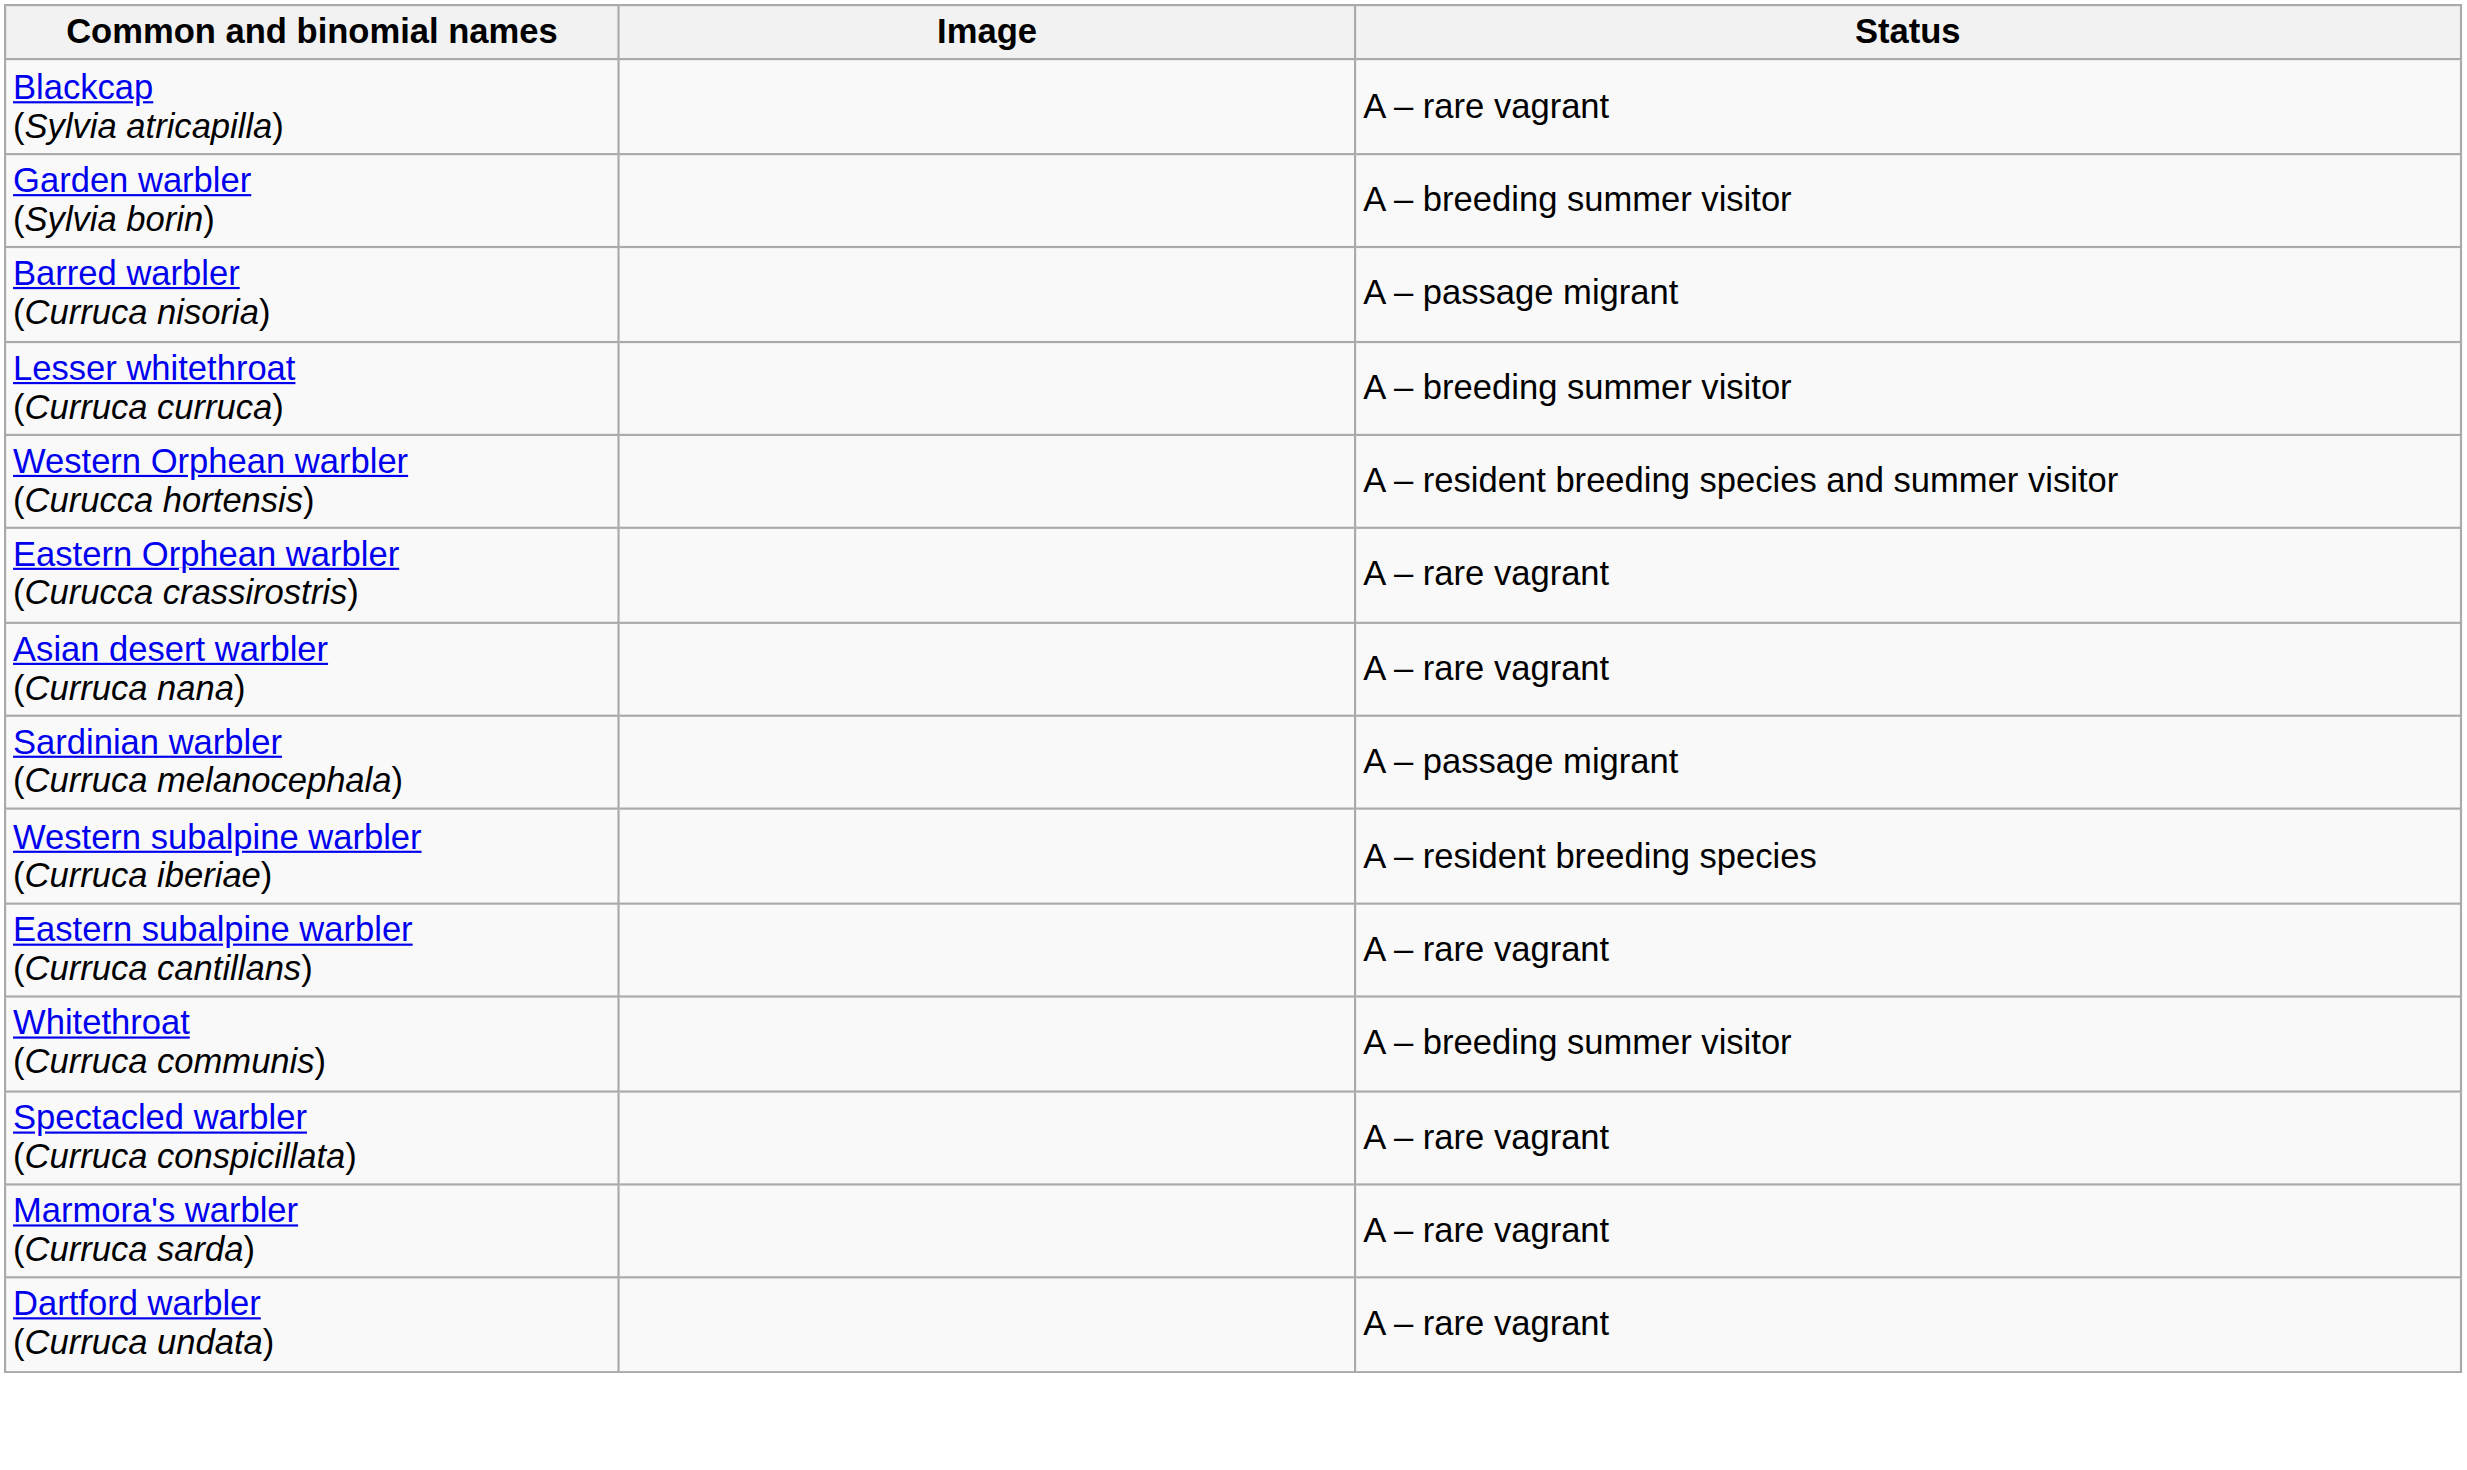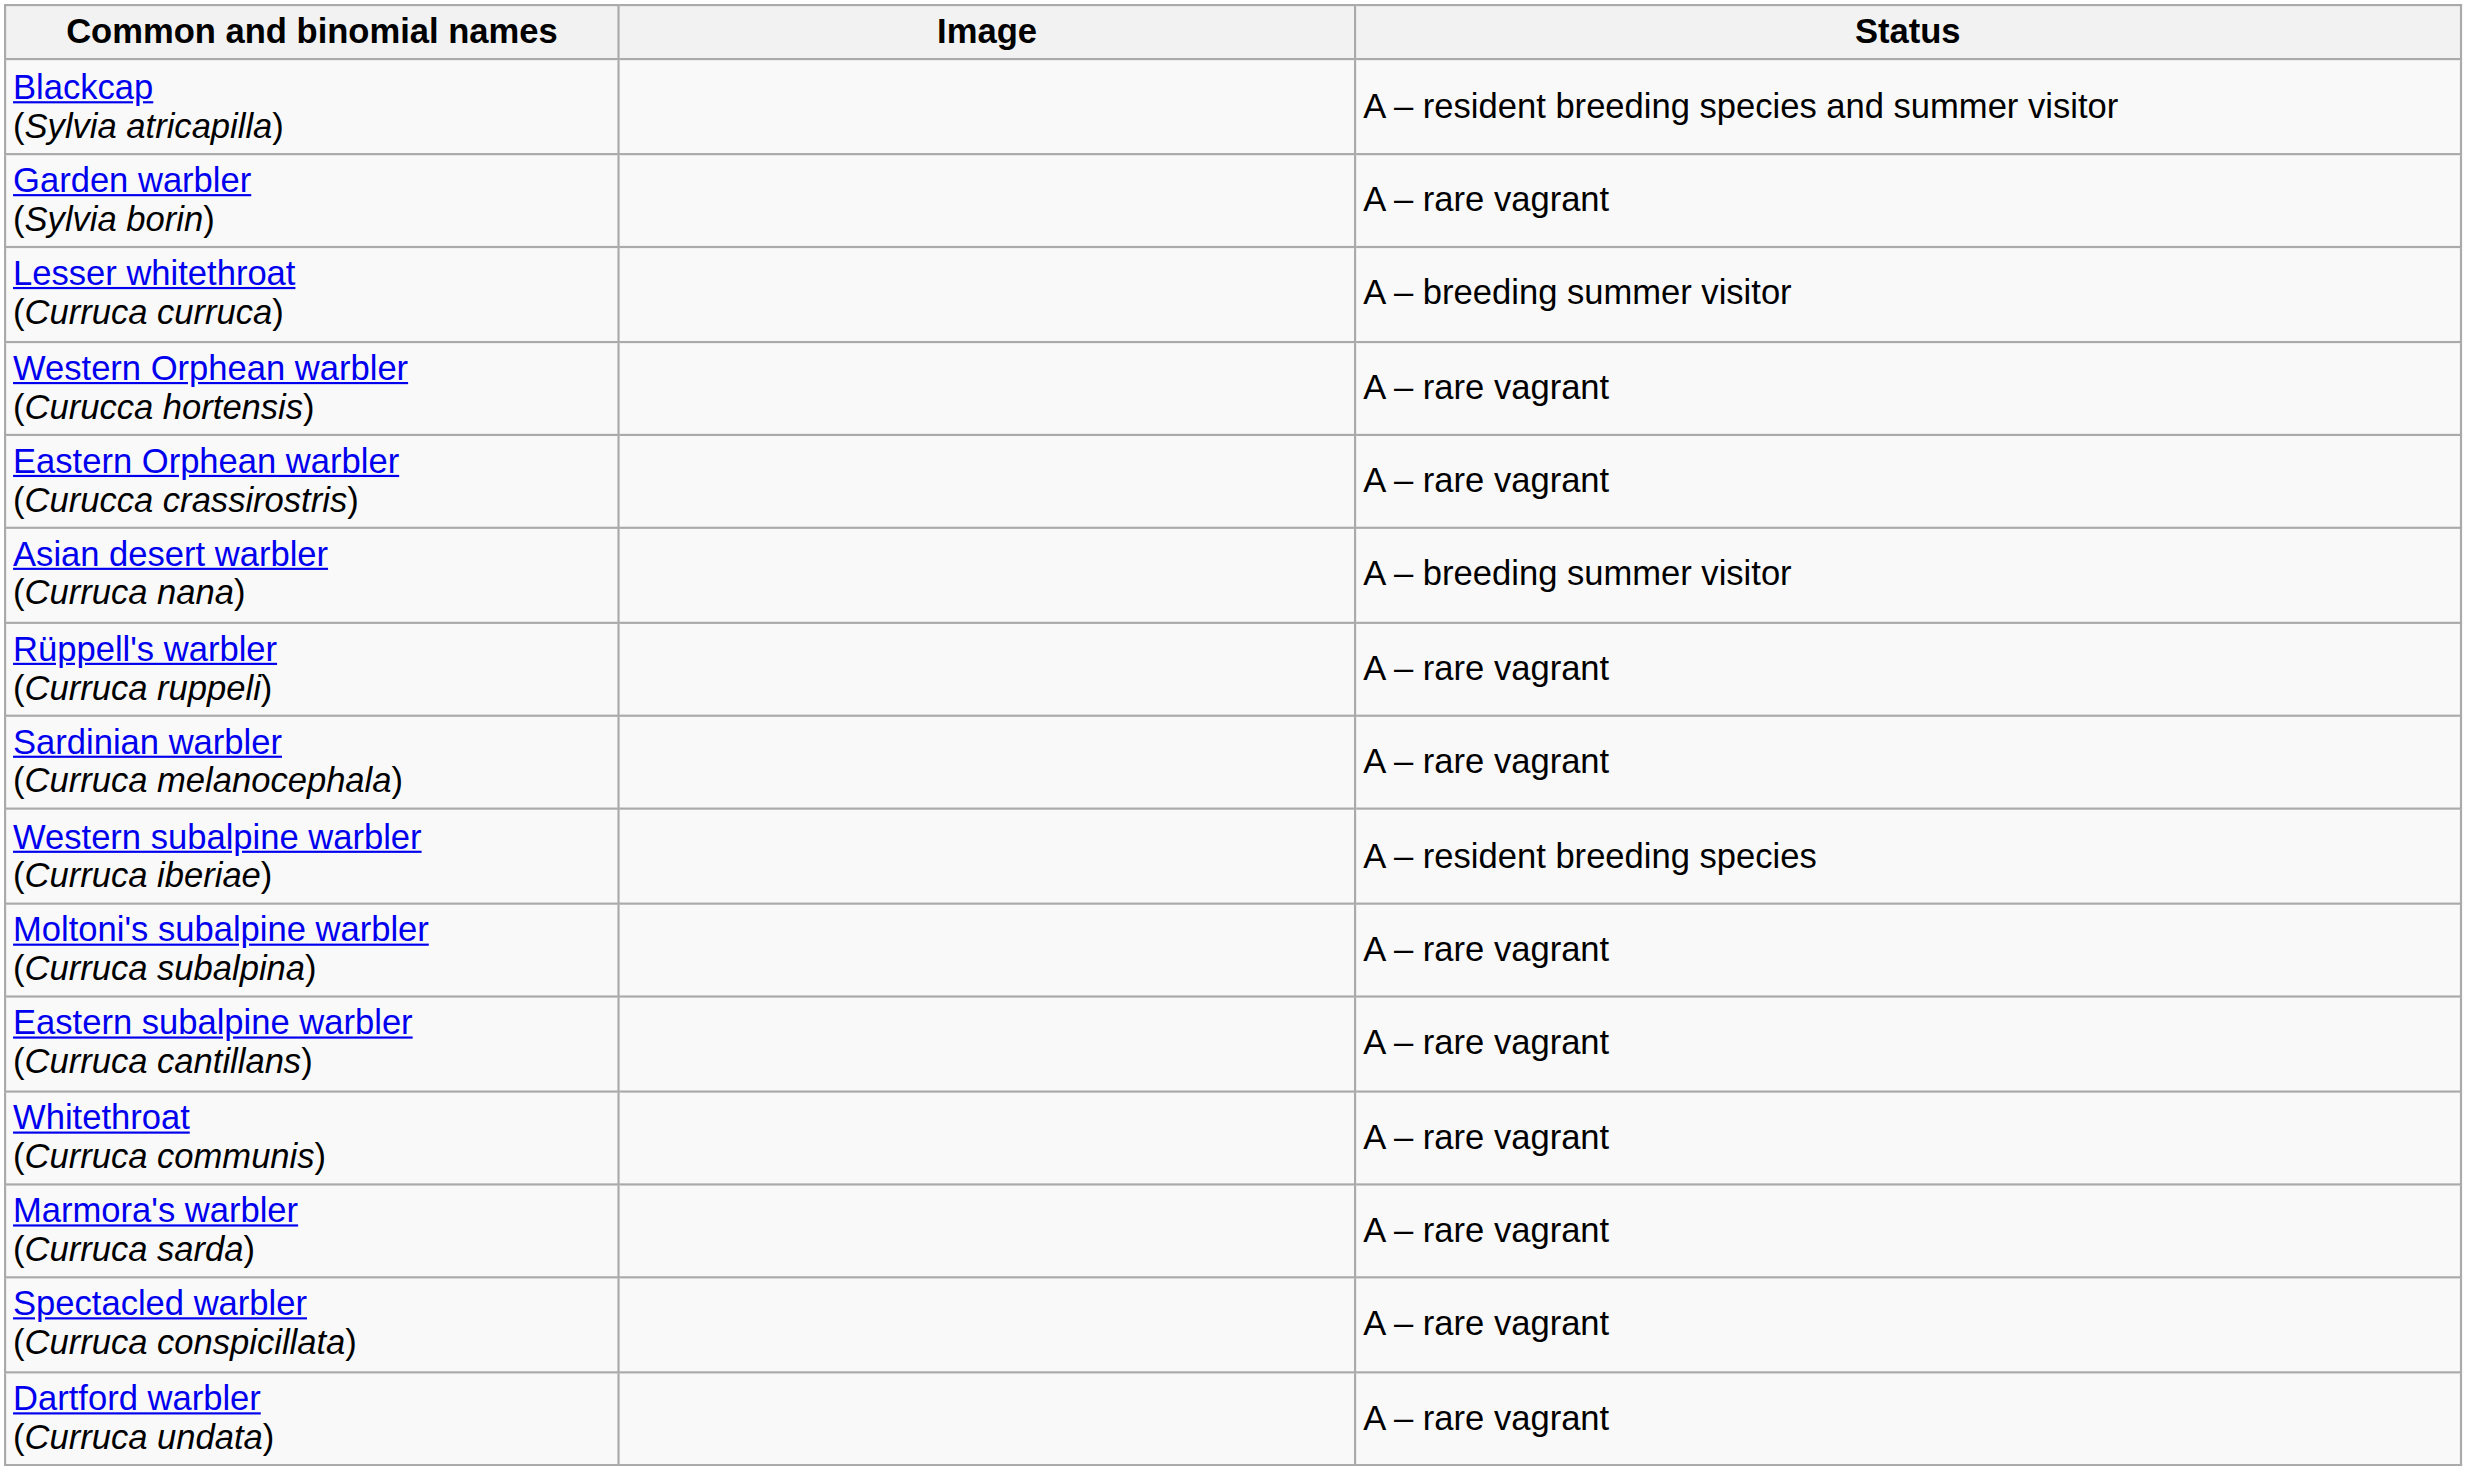Blackcap (Sylvia atricapilla) | Status: A – rare vagrant -> A – resident breeding species and summer visitor
Garden warbler (Sylvia borin) | Status: A – breeding summer visitor -> A – rare vagrant
- row: Barred warbler (Curruca nisoria) | A – passage migrant
Western Orphean warbler (Curucca hortensis) | Status: A – resident breeding species and summer visitor -> A – rare vagrant
Asian desert warbler (Curruca nana) | Status: A – rare vagrant -> A – breeding summer visitor
+ row: Rüppell's warbler (Curruca ruppeli) | A – rare vagrant
Sardinian warbler (Curruca melanocephala) | Status: A – passage migrant -> A – rare vagrant
+ row: Moltoni's subalpine warbler (Curruca subalpina) | A – rare vagrant
Whitethroat (Curruca communis) | Status: A – breeding summer visitor -> A – rare vagrant
rows swapped: Spectacled warbler (Curruca conspicillata) <-> Marmora's warbler (Curruca sarda)
